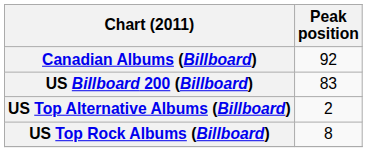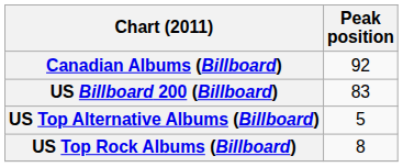US Top Alternative Albums (Billboard) | Peak position: 2 -> 5
